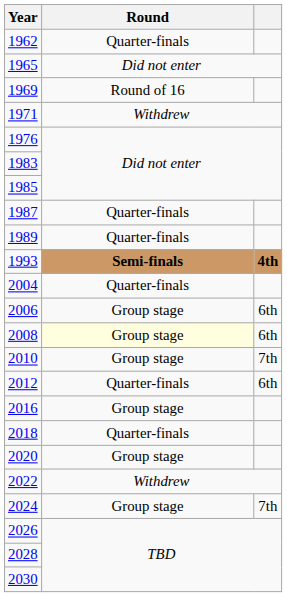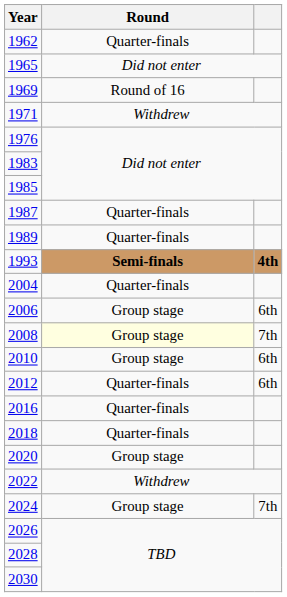2008 | column 3: 6th -> 7th
2010 | column 3: 7th -> 6th
2016 | Round: Group stage -> Quarter-finals
